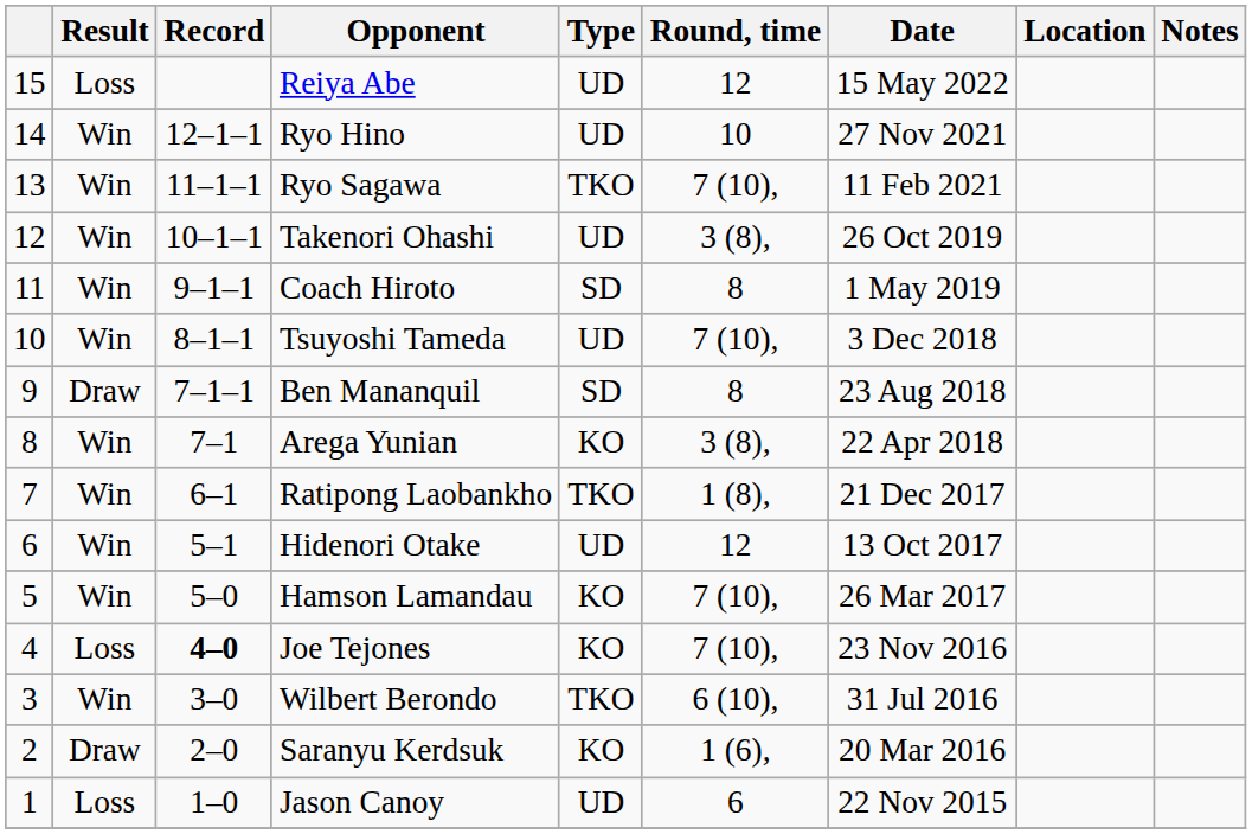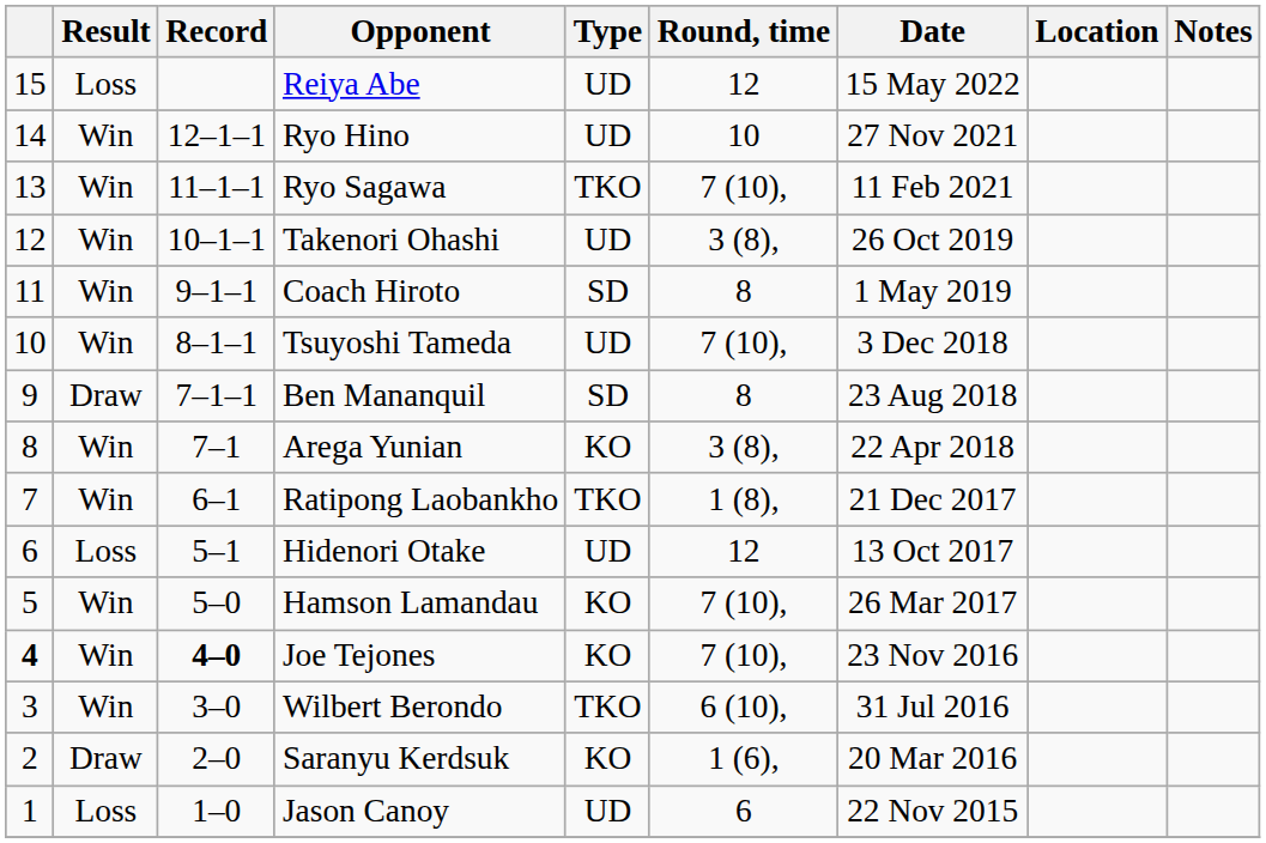Hidenori Otake | Result: Win -> Loss
Joe Tejones | column 1: normal -> bold
Joe Tejones | Result: Loss -> Win
